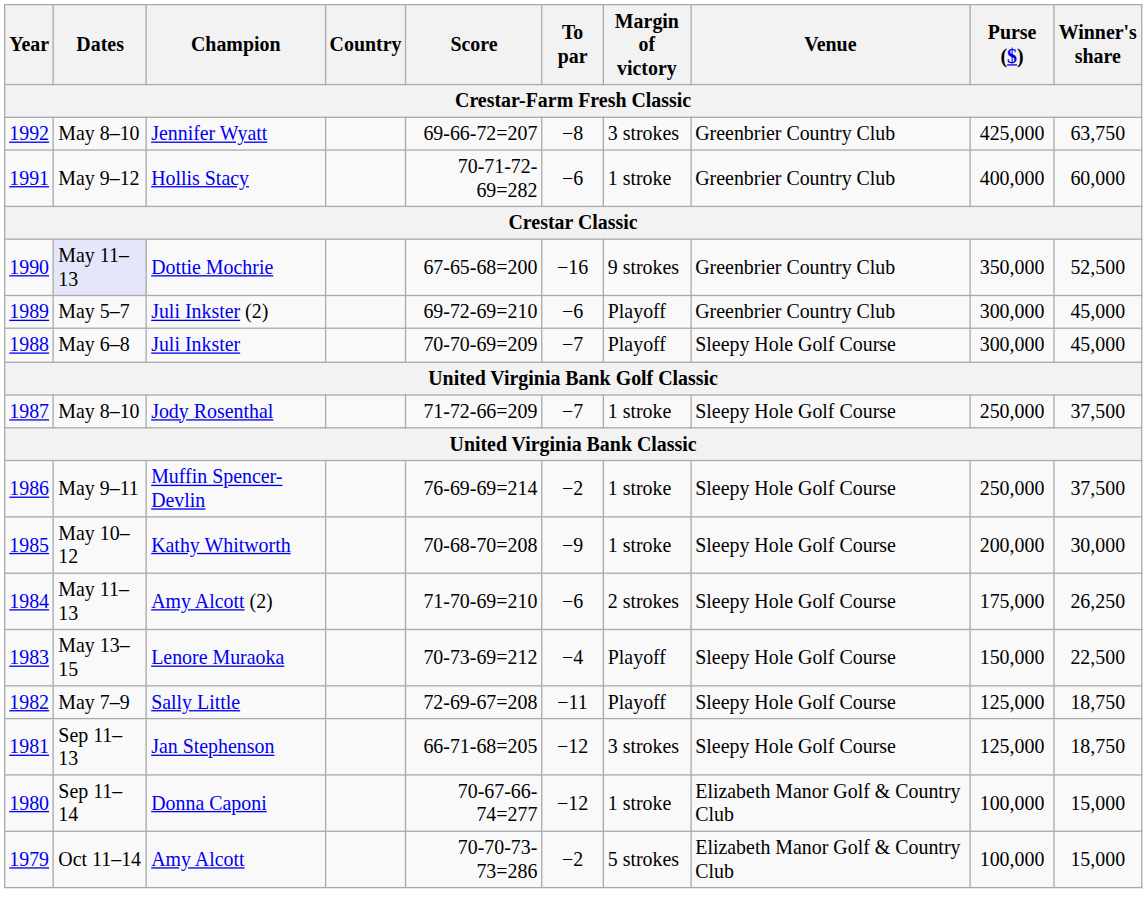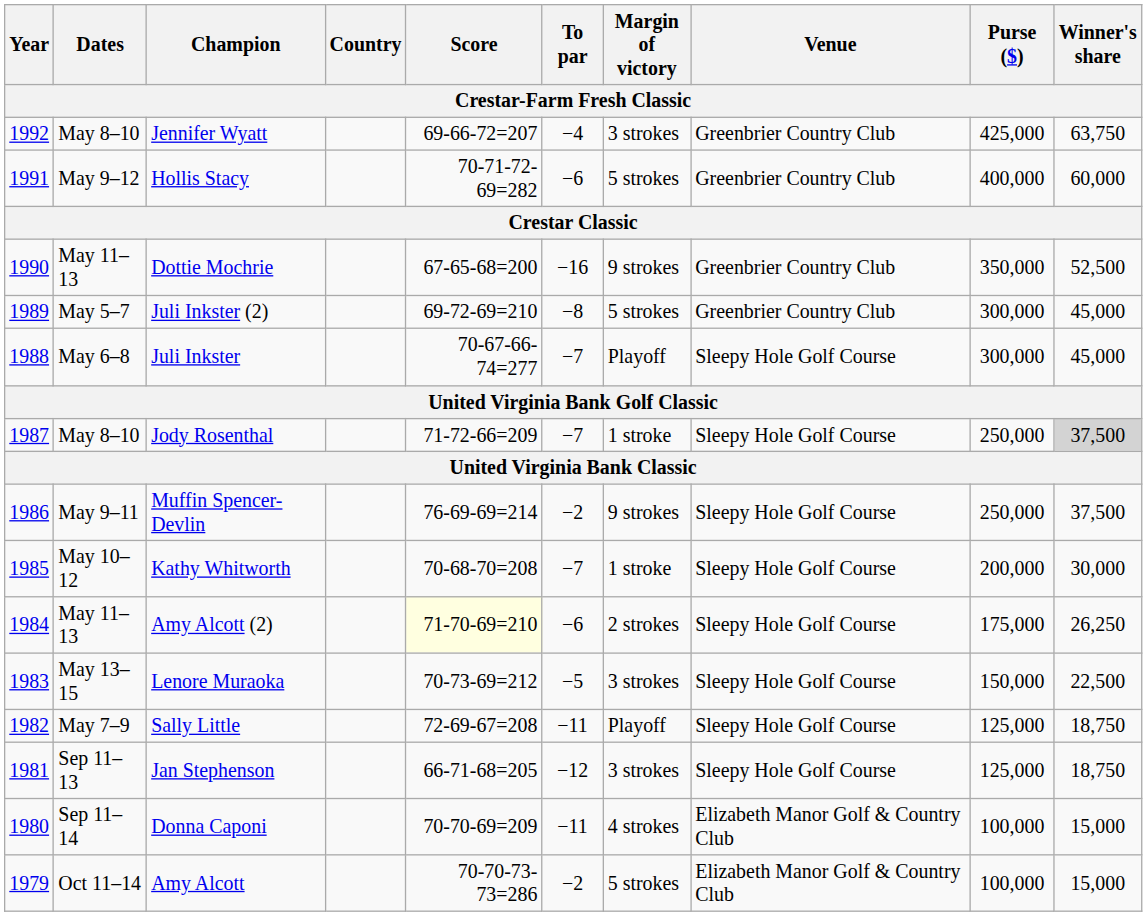Jennifer Wyatt | To par: −8 -> −4
Hollis Stacy | Margin of victory: 1 stroke -> 5 strokes
Dottie Mochrie | Dates: lavender background -> no background
Juli Inkster (2) | To par: −6 -> −8
Juli Inkster (2) | Margin of victory: Playoff -> 5 strokes
Juli Inkster | Score: 70-70-69=209 -> 70-67-66-74=277
Jody Rosenthal | Winner's share: no background -> lightgrey background
Muffin Spencer-Devlin | Margin of victory: 1 stroke -> 9 strokes
Kathy Whitworth | To par: −9 -> −7
Amy Alcott (2) | Score: no background -> lightyellow background
Lenore Muraoka | To par: −4 -> −5
Lenore Muraoka | Margin of victory: Playoff -> 3 strokes
Donna Caponi | Score: 70-67-66-74=277 -> 70-70-69=209
Donna Caponi | To par: −12 -> −11
Donna Caponi | Margin of victory: 1 stroke -> 4 strokes
